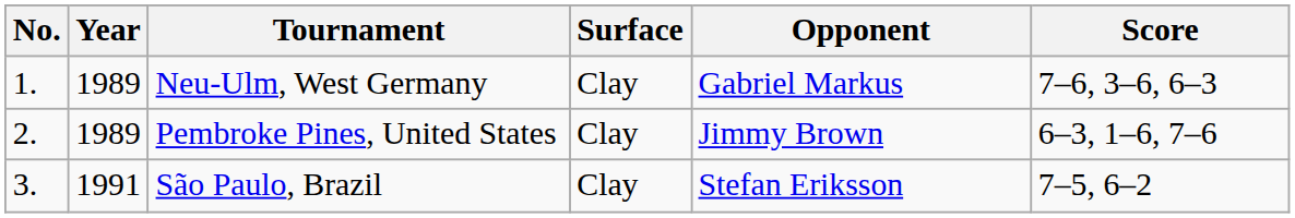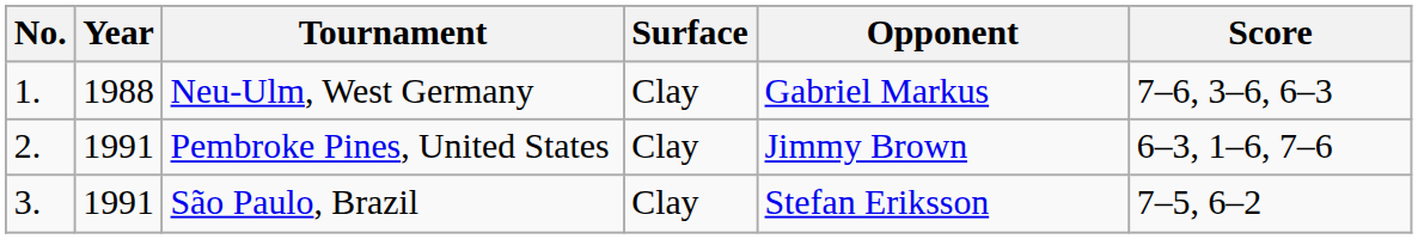Neu-Ulm, West Germany | Year: 1989 -> 1988
Pembroke Pines, United States | Year: 1989 -> 1991
